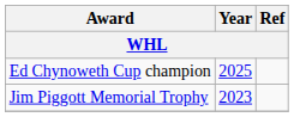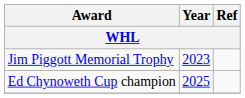rows swapped: Jim Piggott Memorial Trophy <-> Ed Chynoweth Cup champion
